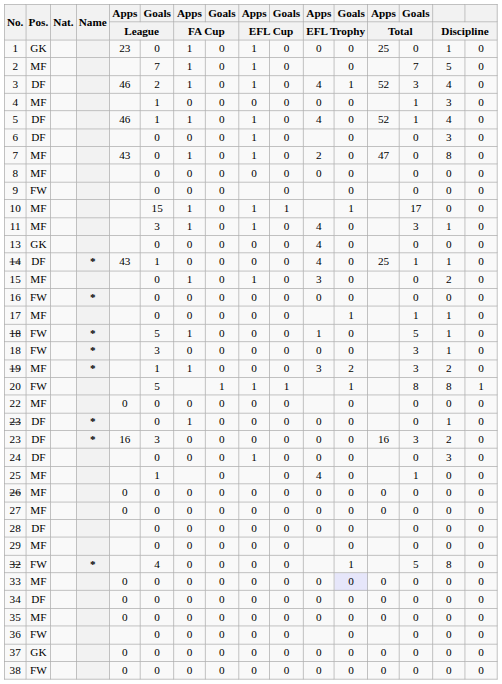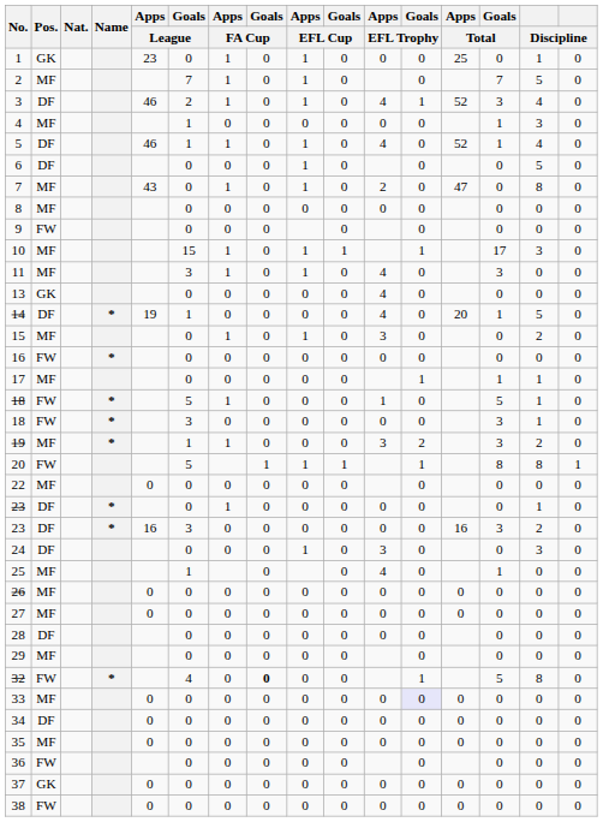6 | column 15: 3 -> 5
10 | column 15: 0 -> 3
11 | column 15: 1 -> 0
14 | Apps / League: 43 -> 19
14 | Apps / Total: 25 -> 20
14 | column 15: 1 -> 5
24 | Apps / EFL Trophy: 0 -> 3
32 | Goals / FA Cup: normal -> bold
